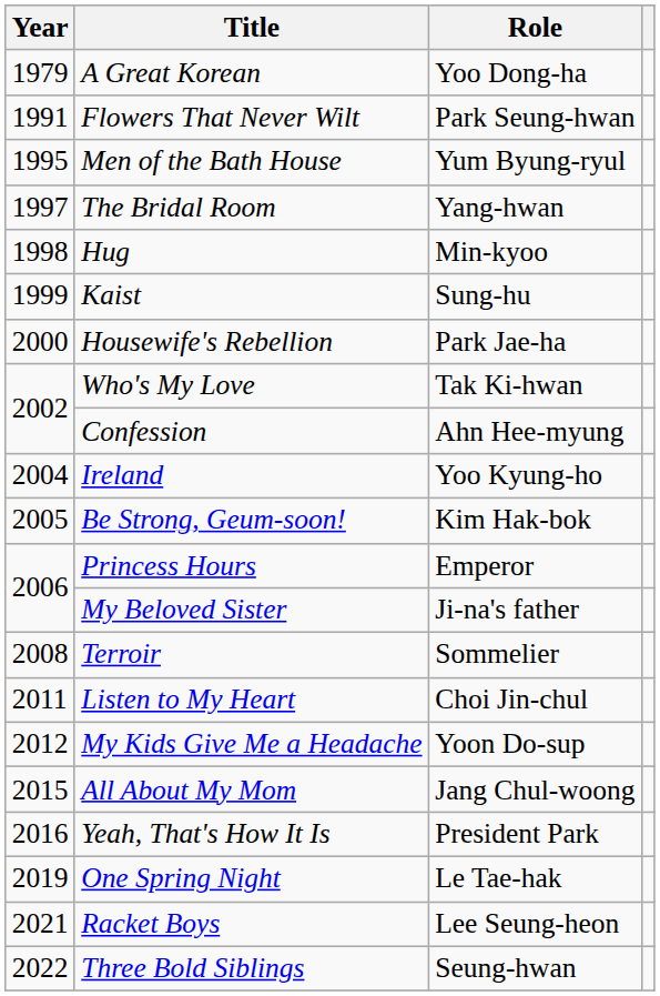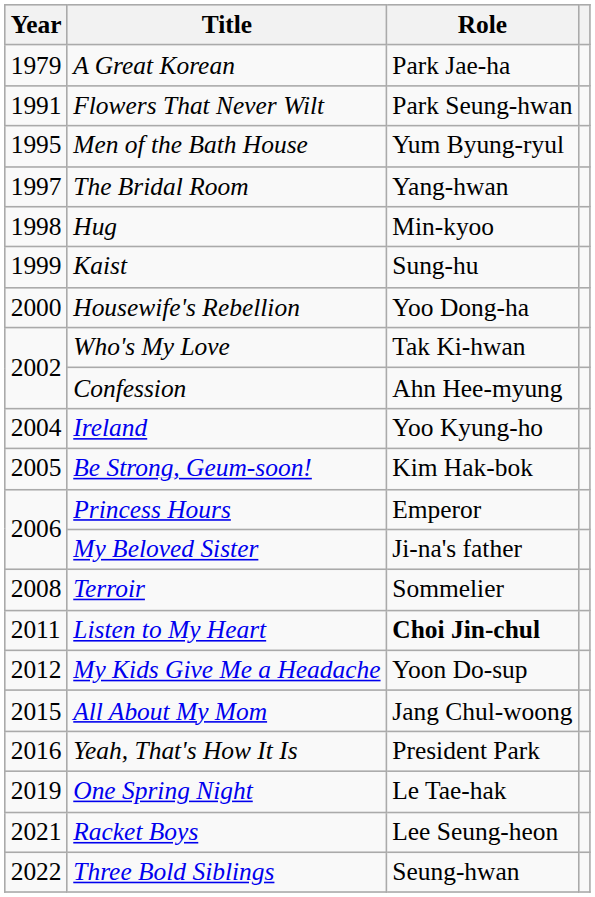A Great Korean | Role: Yoo Dong-ha -> Park Jae-ha
Housewife's Rebellion | Role: Park Jae-ha -> Yoo Dong-ha
Listen to My Heart | Role: normal -> bold
